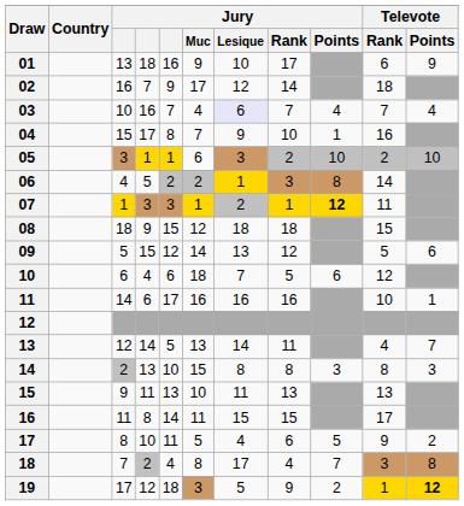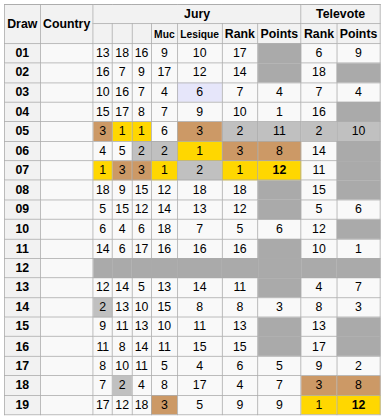05 | Jury / Points: 10 -> 11
19 | Jury / Points: 2 -> 9
